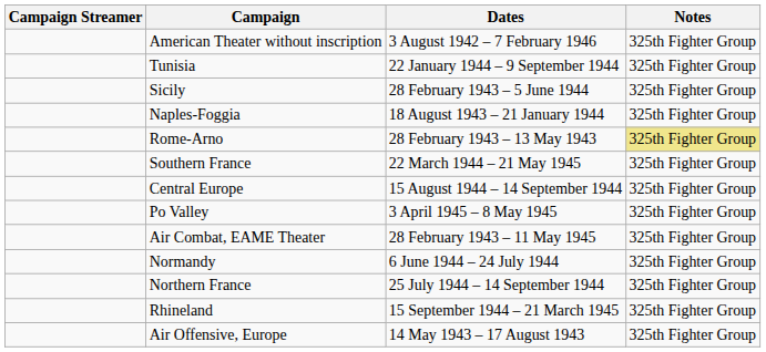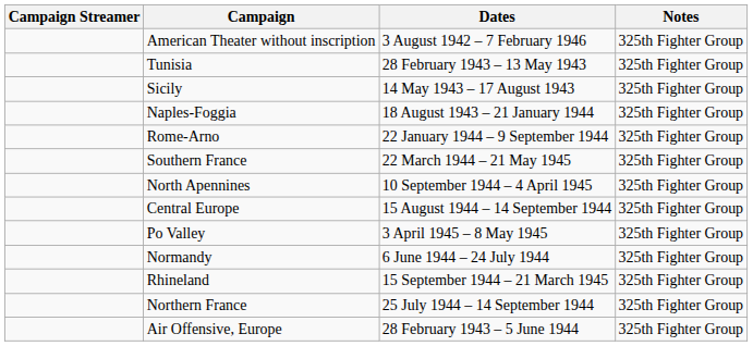Tunisia | Dates: 22 January 1944 – 9 September 1944 -> 28 February 1943 – 13 May 1943
Sicily | Dates: 28 February 1943 – 5 June 1944 -> 14 May 1943 – 17 August 1943
Rome-Arno | Dates: 28 February 1943 – 13 May 1943 -> 22 January 1944 – 9 September 1944
Rome-Arno | Notes: khaki background -> no background
+ row: North Apennines | 10 September 1944 – 4 April 1945 | 325th Fighter Group
- row: Air Combat, EAME Theater | 28 February 1943 – 11 May 1945 | 325th Fighter Group
rows swapped: Northern France <-> Rhineland
Air Offensive, Europe | Dates: 14 May 1943 – 17 August 1943 -> 28 February 1943 – 5 June 1944
